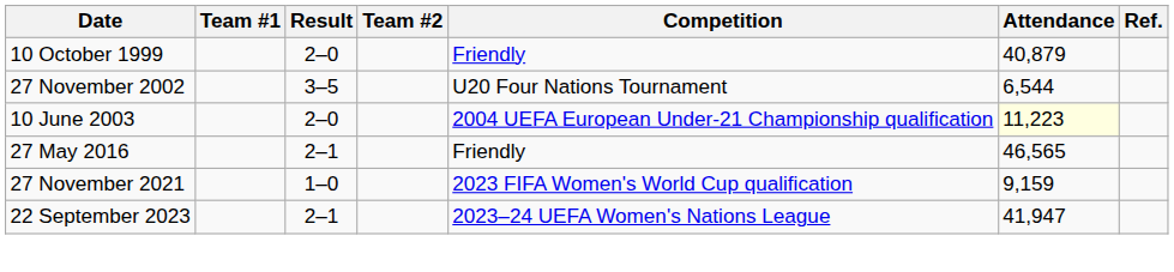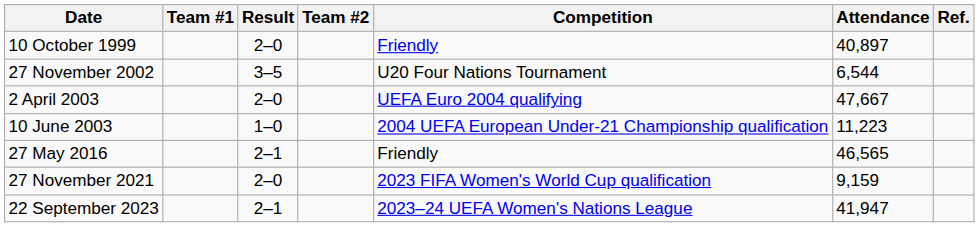10 October 1999 | Attendance: 40,879 -> 40,897
+ row: 2 April 2003 | 2–0 | UEFA Euro 2004 qualifying | 47,667
10 June 2003 | Result: 2–0 -> 1–0
10 June 2003 | Attendance: lightyellow background -> no background
27 November 2021 | Result: 1–0 -> 2–0
